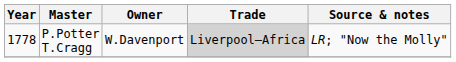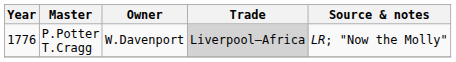P.Potter T.Cragg | Year: 1778 -> 1776
